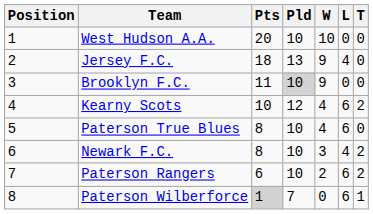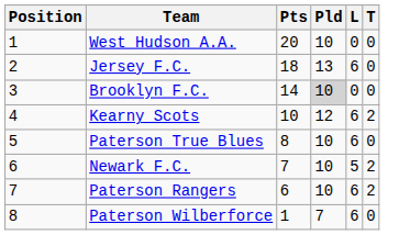- column: W | 10 | 9 | 9 | 4 | 4 | 3 | 2 | 0
Jersey F.C. | L: 4 -> 6
Brooklyn F.C. | Pts: 11 -> 14
Newark F.C. | Pts: 8 -> 7
Newark F.C. | L: 4 -> 5
Paterson Wilberforce | Pts: lightgrey background -> no background
Paterson Wilberforce | T: 1 -> 0
